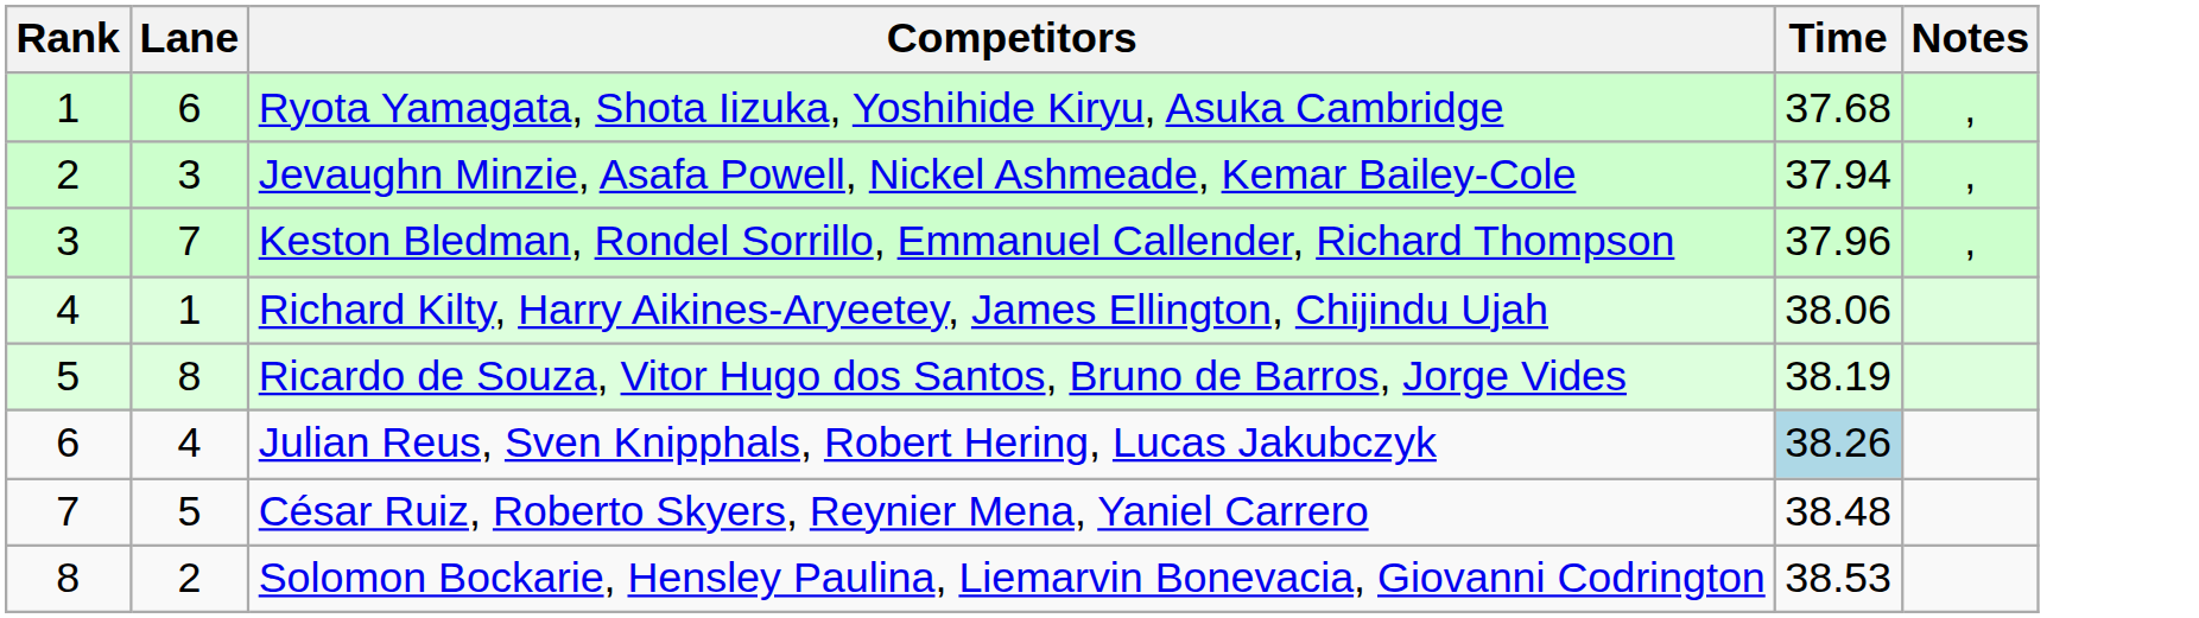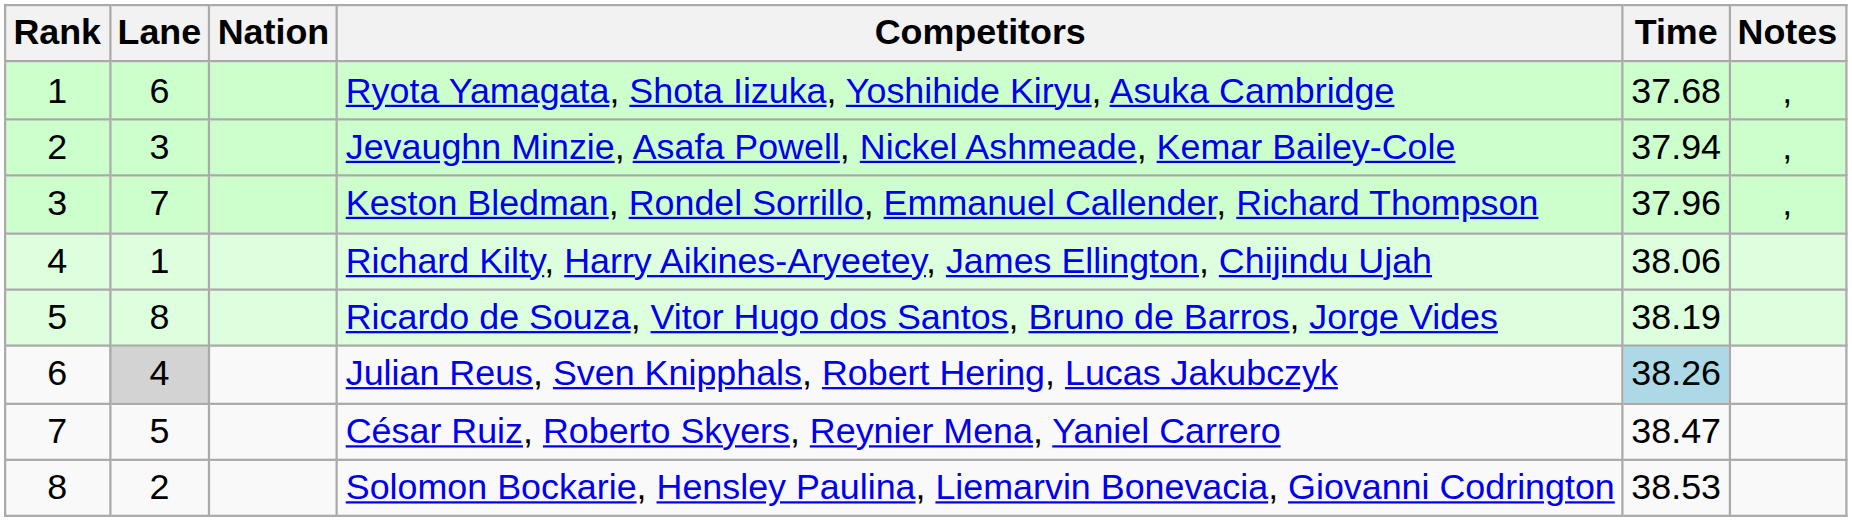+ column: Nation
Julian Reus, Sven Knipphals, Robert Hering, Lucas Jakubczyk | Lane: no background -> lightgrey background
César Ruiz, Roberto Skyers, Reynier Mena, Yaniel Carrero | Time: 38.48 -> 38.47
